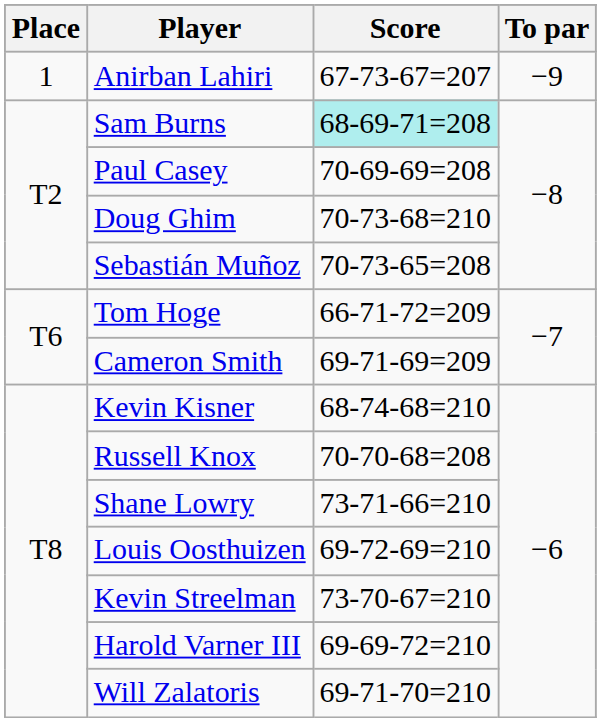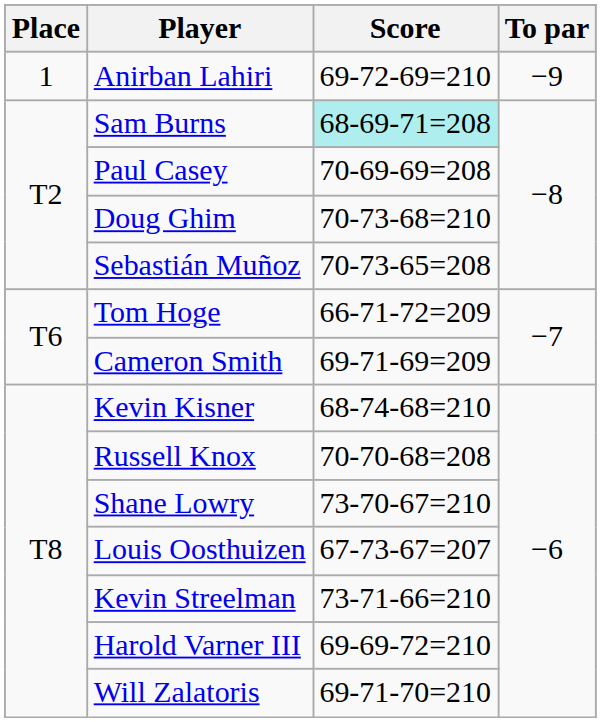Anirban Lahiri | Score: 67-73-67=207 -> 69-72-69=210
Shane Lowry | Score: 73-71-66=210 -> 73-70-67=210
Louis Oosthuizen | Score: 69-72-69=210 -> 67-73-67=207
Kevin Streelman | Score: 73-70-67=210 -> 73-71-66=210
